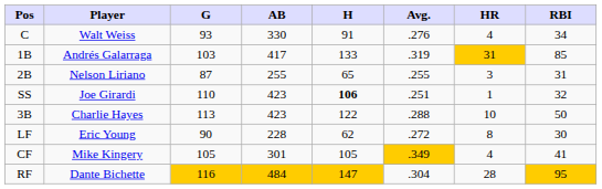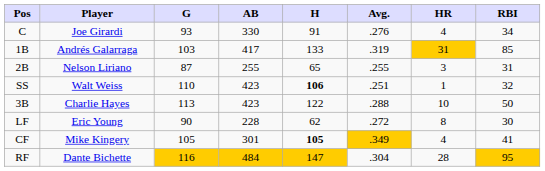C | Player: Walt Weiss -> Joe Girardi
SS | Player: Joe Girardi -> Walt Weiss
CF | H: normal -> bold
